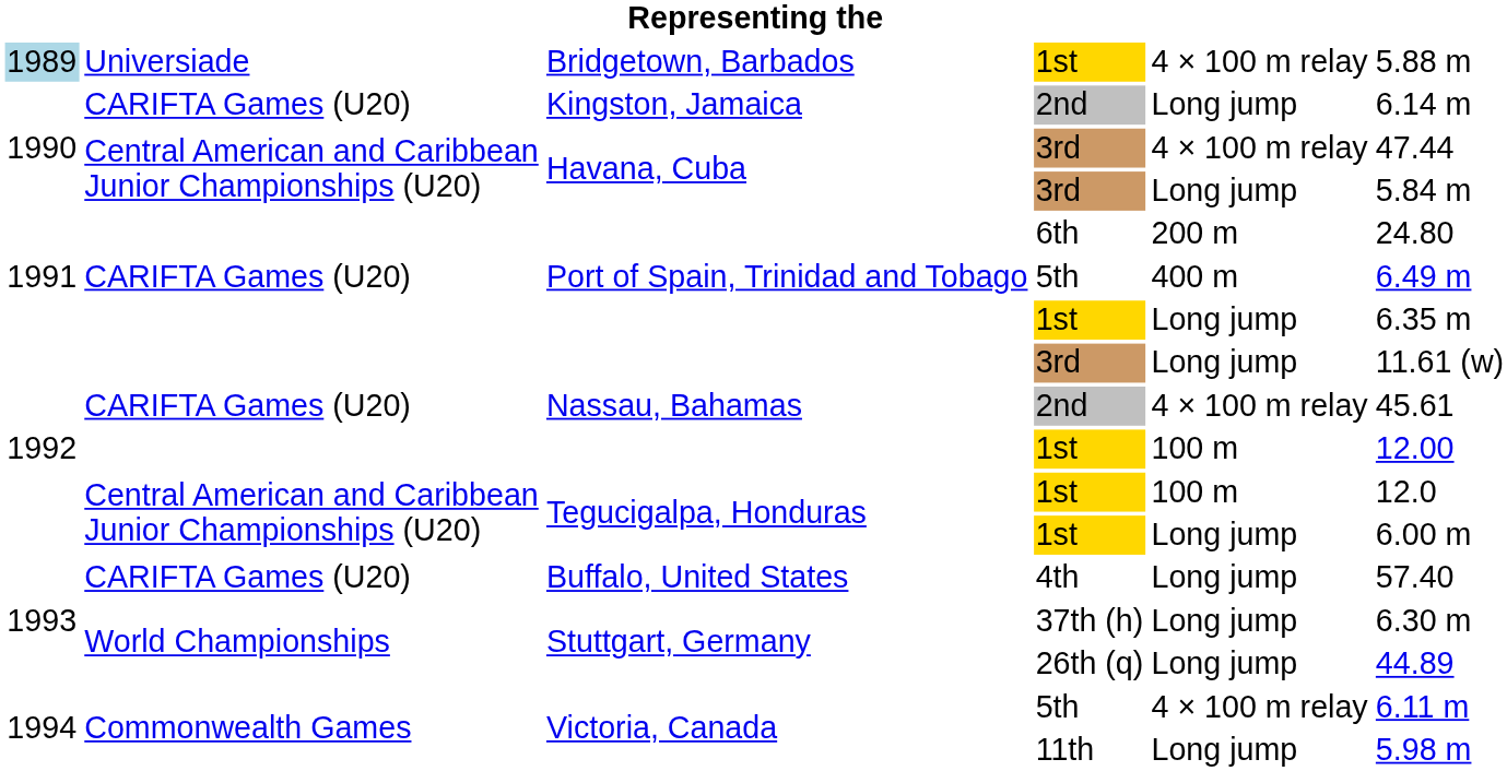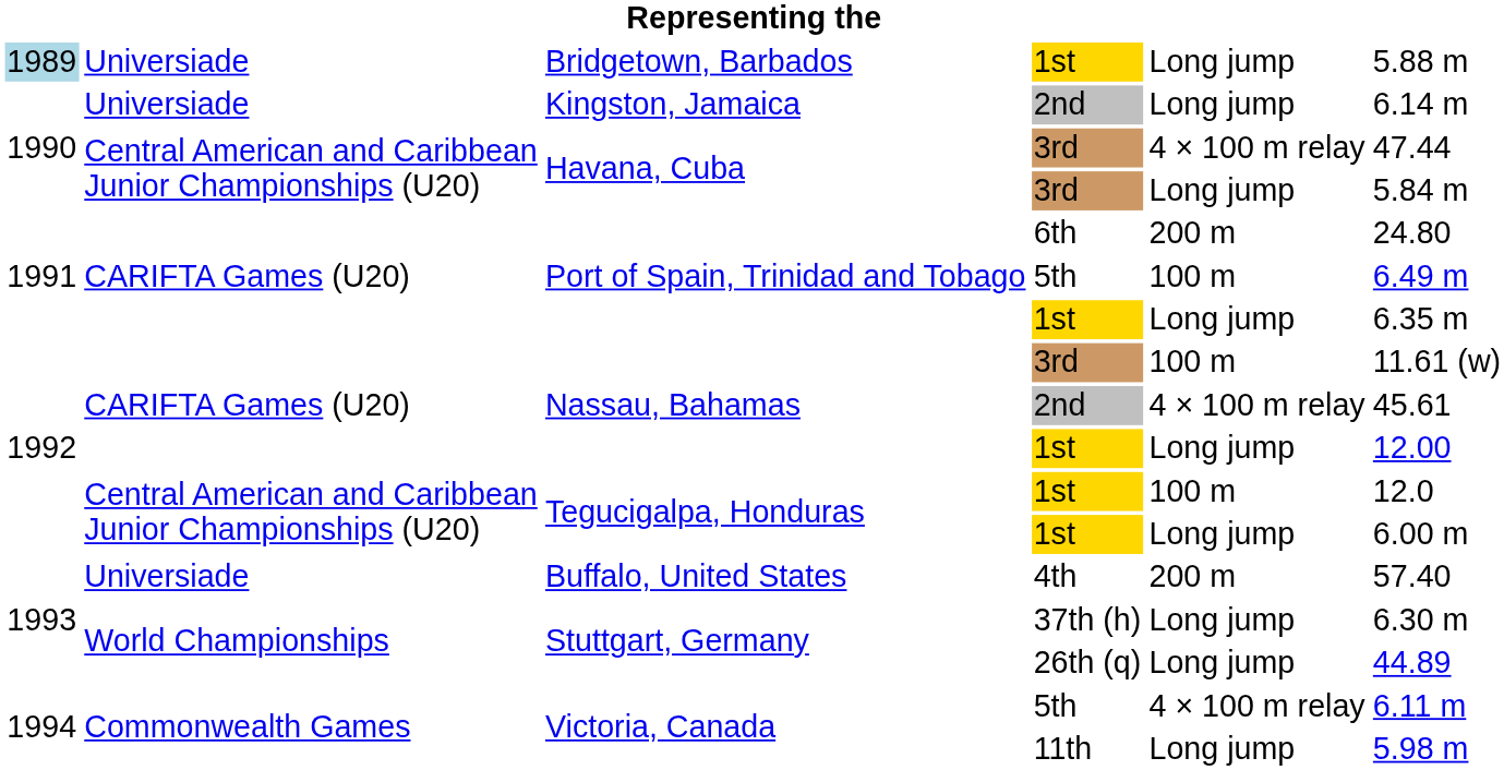Bridgetown, Barbados | column 5: 4 × 100 m relay -> Long jump
Kingston, Jamaica | column 2: CARIFTA Games (U20) -> Universiade
Port of Spain, Trinidad and Tobago / 5th | column 5: 400 m -> 100 m
Nassau, Bahamas / 3rd | column 5: Long jump -> 100 m
Nassau, Bahamas / 1st | column 5: 100 m -> Long jump
Buffalo, United States | column 2: CARIFTA Games (U20) -> Universiade
Buffalo, United States | column 5: Long jump -> 200 m
